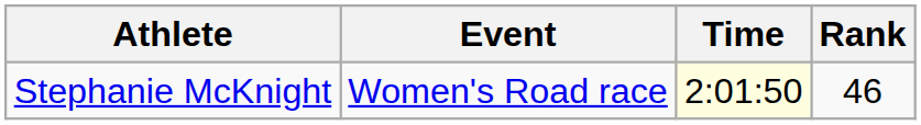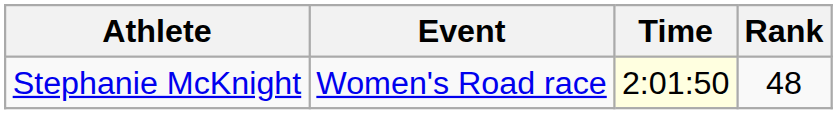Stephanie McKnight | Rank: 46 -> 48
